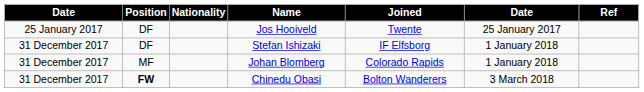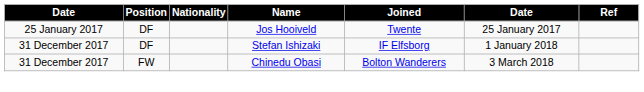- row: 31 December 2017 | MF | Johan Blomberg | Colorado Rapids | 1 January 2018
Chinedu Obasi | Position: bold -> normal
